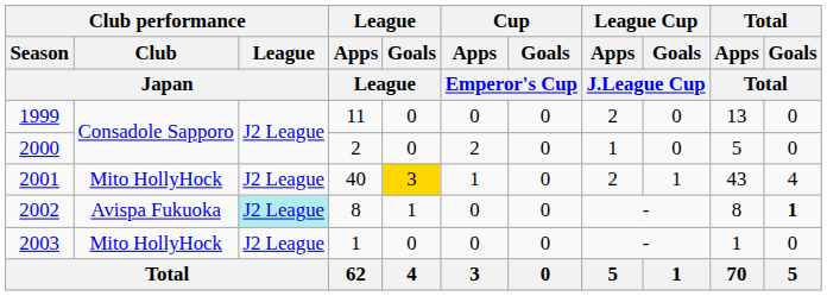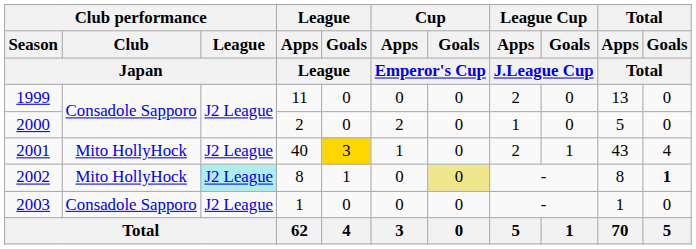2002 | Club performance / Club / Japan: Avispa Fukuoka -> Mito HollyHock
2002 | Cup / Goals / Emperor's Cup: no background -> khaki background
2003 | Club performance / Club / Japan: Mito HollyHock -> Consadole Sapporo
